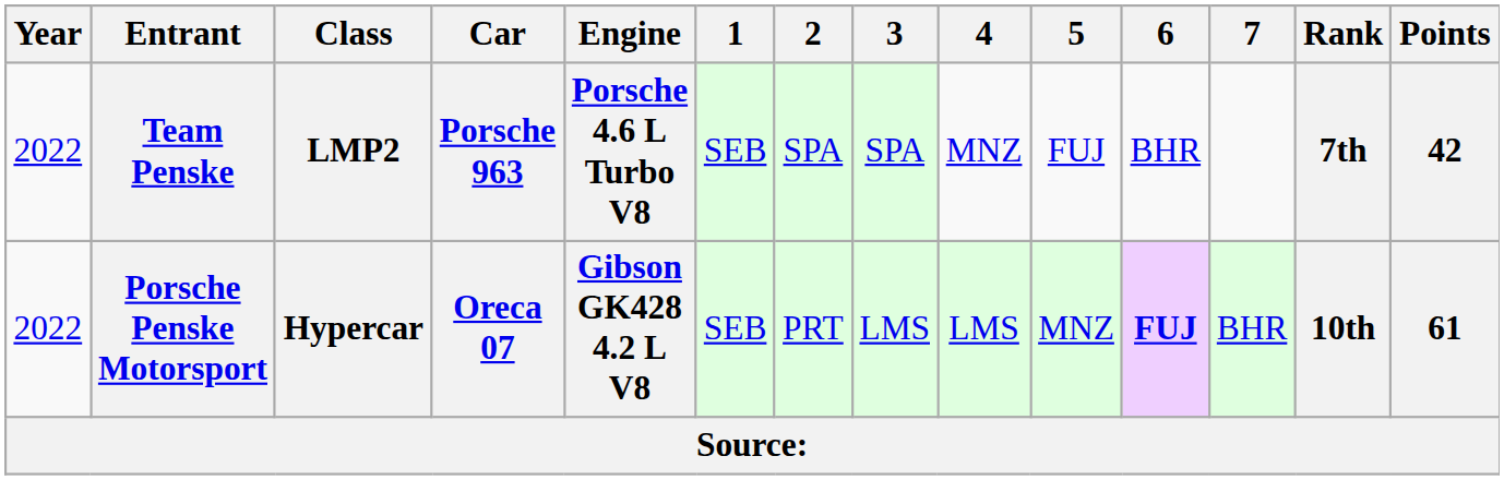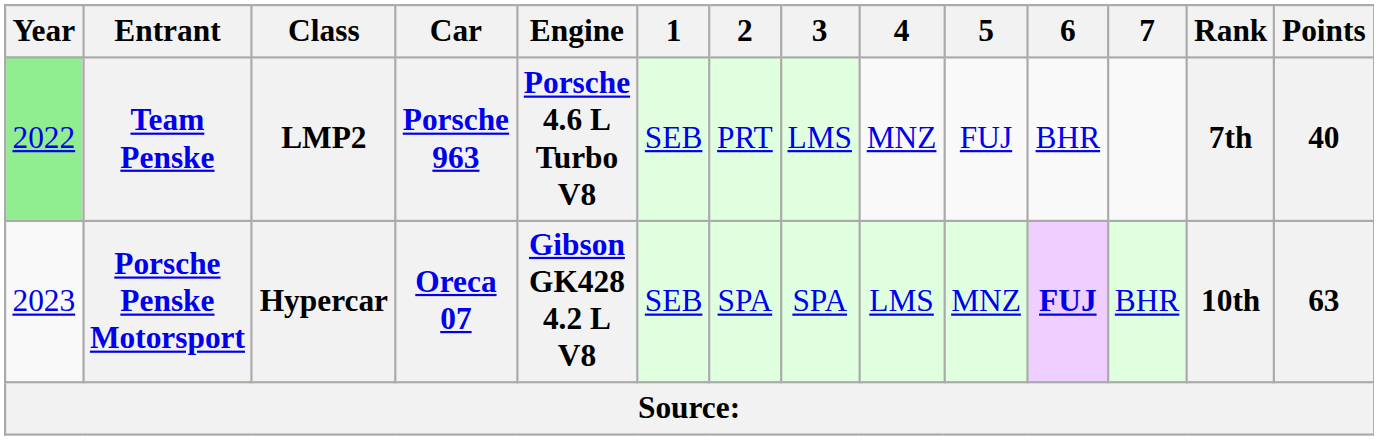Team Penske | Year: no background -> lightgreen background
Team Penske | 2: SPA -> PRT
Team Penske | 3: SPA -> LMS
Team Penske | Points: 42 -> 40
Porsche Penske Motorsport | Year: 2022 -> 2023
Porsche Penske Motorsport | 2: PRT -> SPA
Porsche Penske Motorsport | 3: LMS -> SPA
Porsche Penske Motorsport | Points: 61 -> 63
